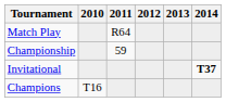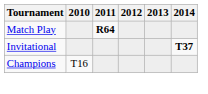Match Play | 2011: normal -> bold
- row: Championship | 59
